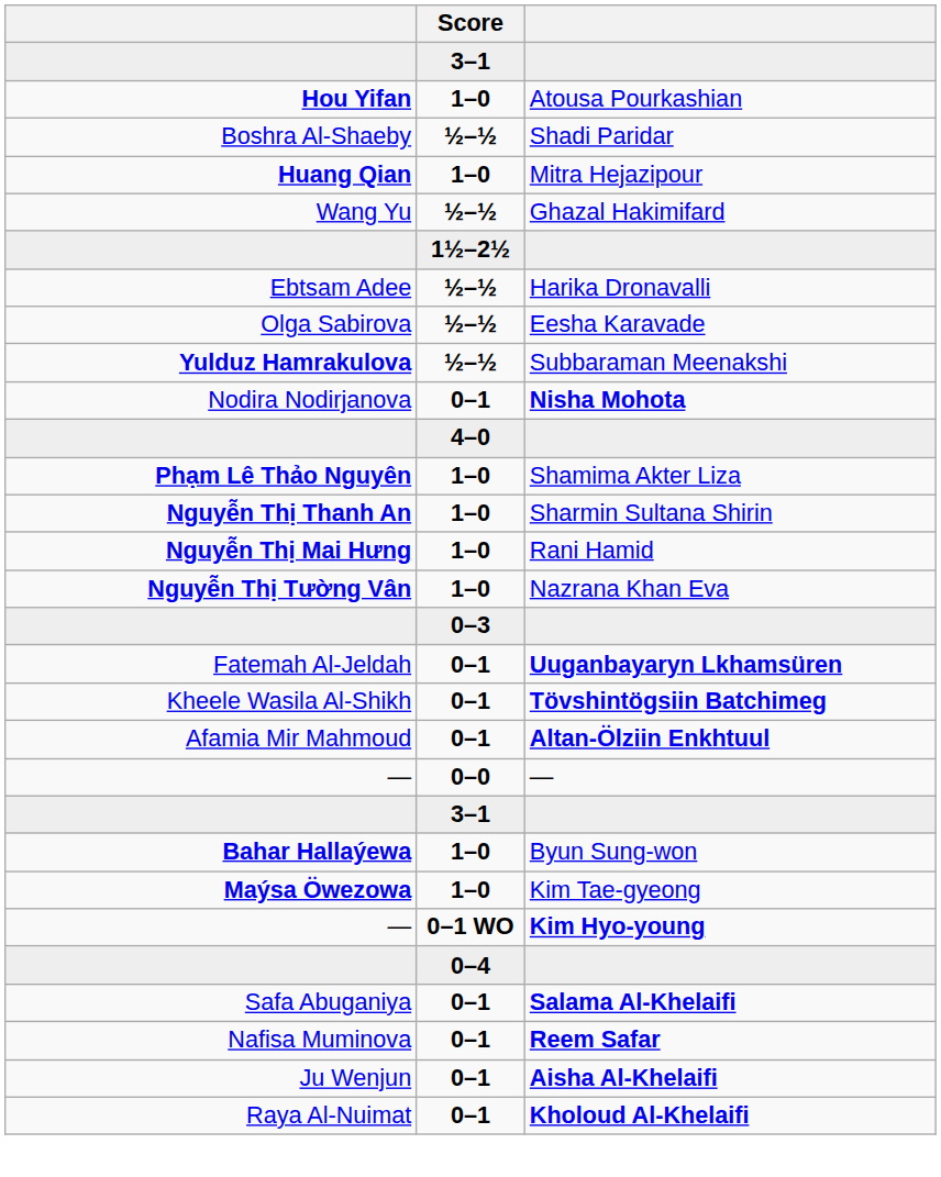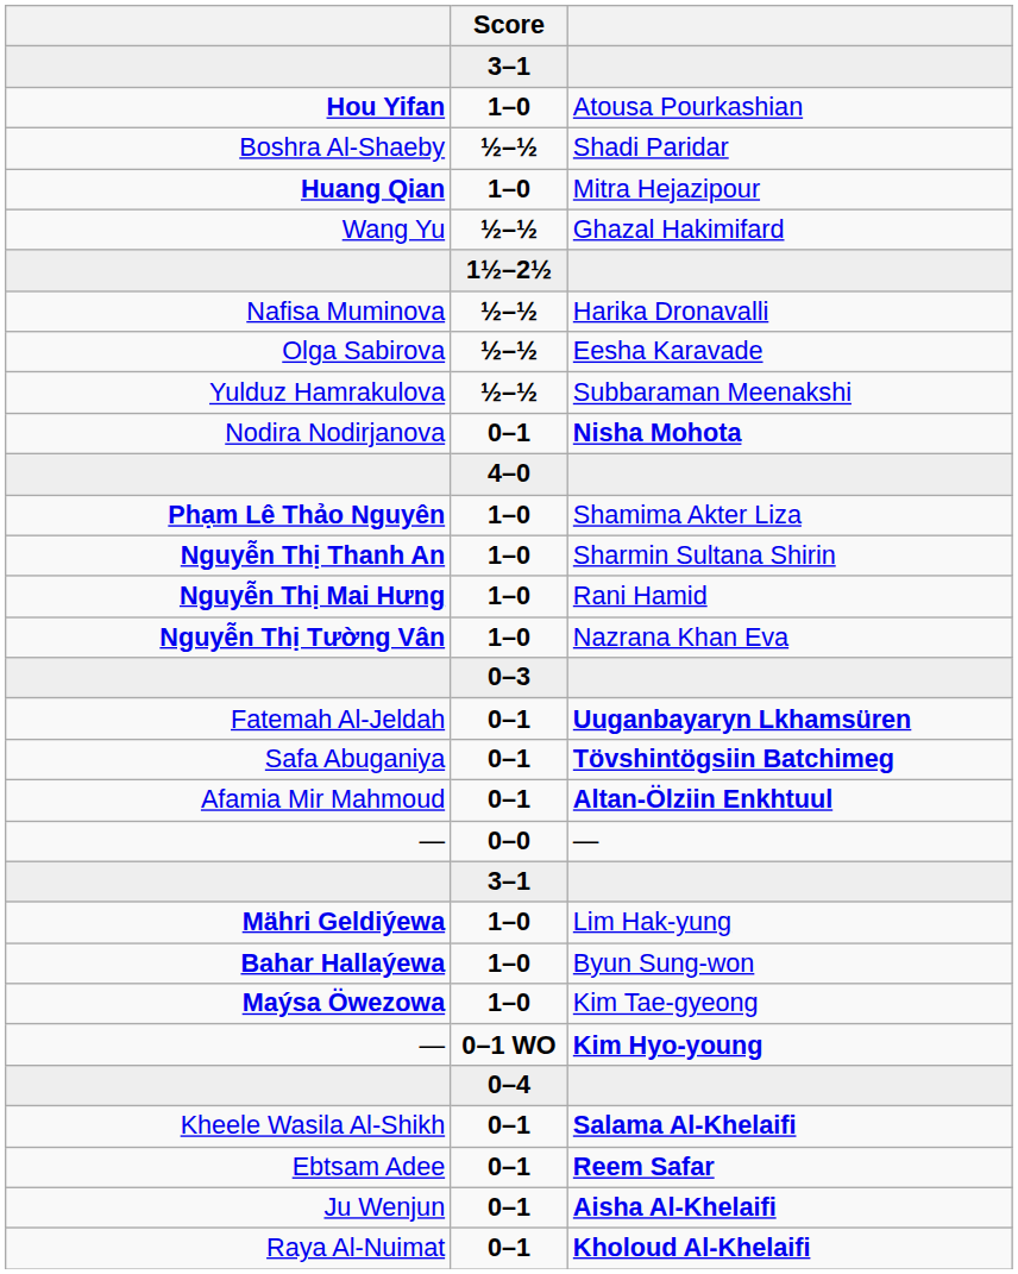Harika Dronavalli | column 1: Ebtsam Adee -> Nafisa Muminova
Subbaraman Meenakshi | column 1: bold -> normal
Tövshintögsiin Batchimeg | column 1: Kheele Wasila Al-Shikh -> Safa Abuganiya
+ row: Mähri Geldiýewa | 1–0 | Lim Hak-yung
Salama Al-Khelaifi | column 1: Safa Abuganiya -> Kheele Wasila Al-Shikh
Reem Safar | column 1: Nafisa Muminova -> Ebtsam Adee
